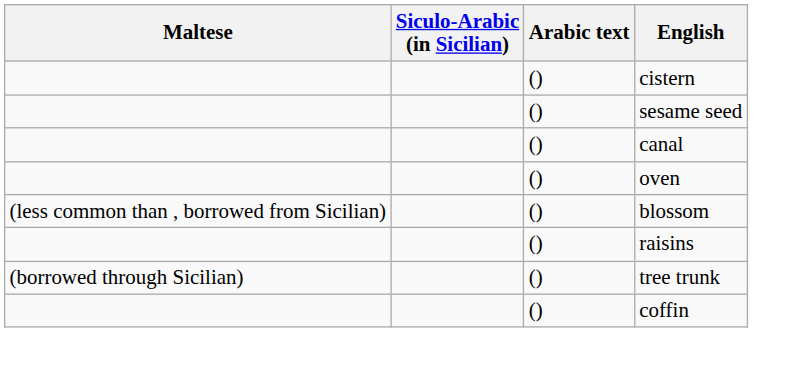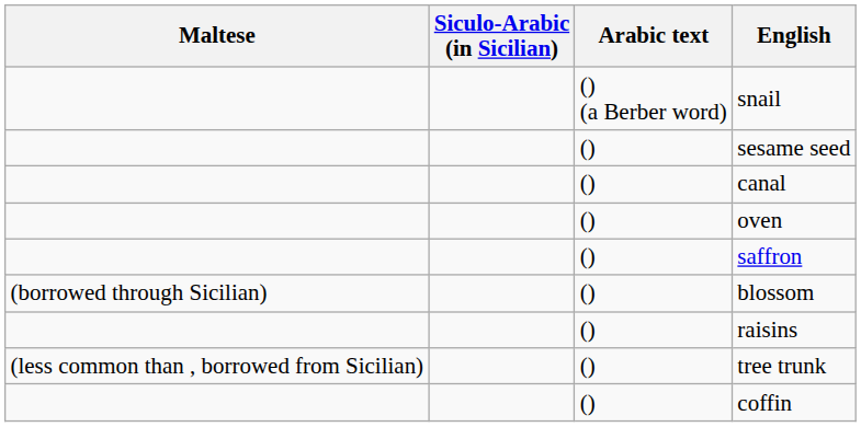+ row: () (a Berber word) | snail
- row: () | cistern
+ row: () | saffron
blossom | Maltese: (less common than , borrowed from Sicilian) -> (borrowed through Sicilian)
tree trunk | Maltese: (borrowed through Sicilian) -> (less common than , borrowed from Sicilian)
